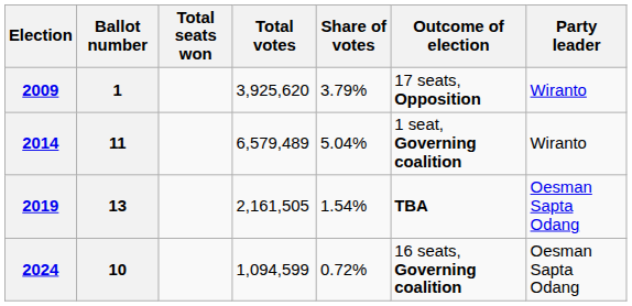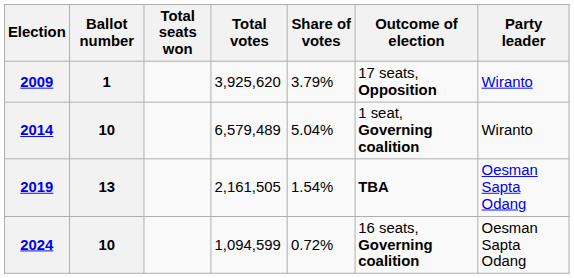2014 | Ballot number: 11 -> 10
